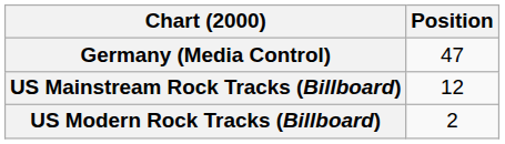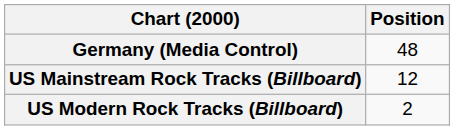Germany (Media Control) | Position: 47 -> 48
